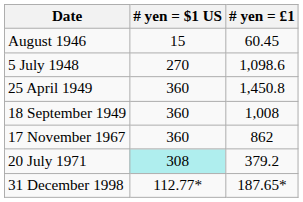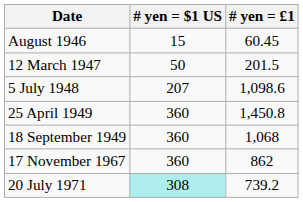+ row: 12 March 1947 | 50 | 201.5
5 July 1948 | # yen = $1 US: 270 -> 207
18 September 1949 | # yen = £1: 1,008 -> 1,068
20 July 1971 | # yen = £1: 379.2 -> 739.2
- row: 31 December 1998 | 112.77* | 187.65*
